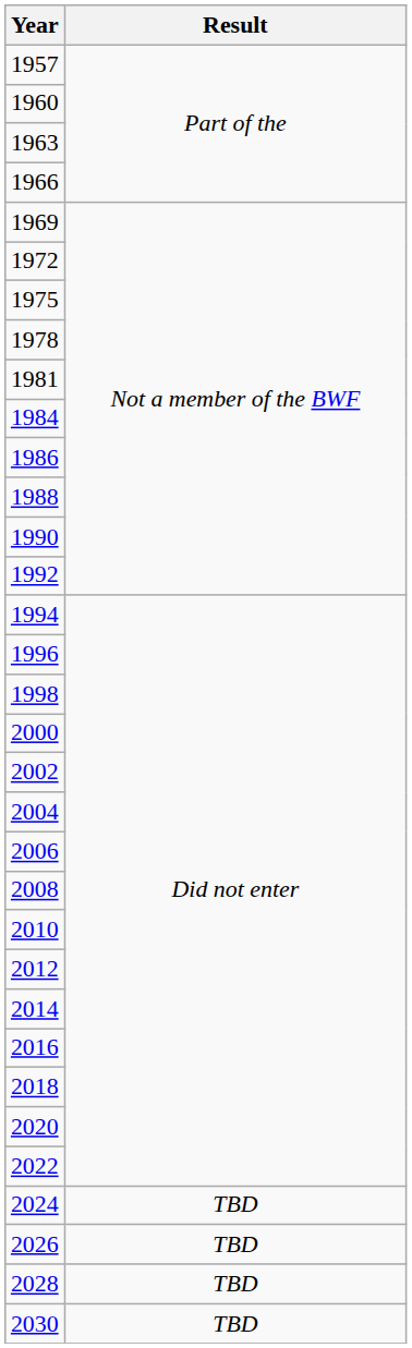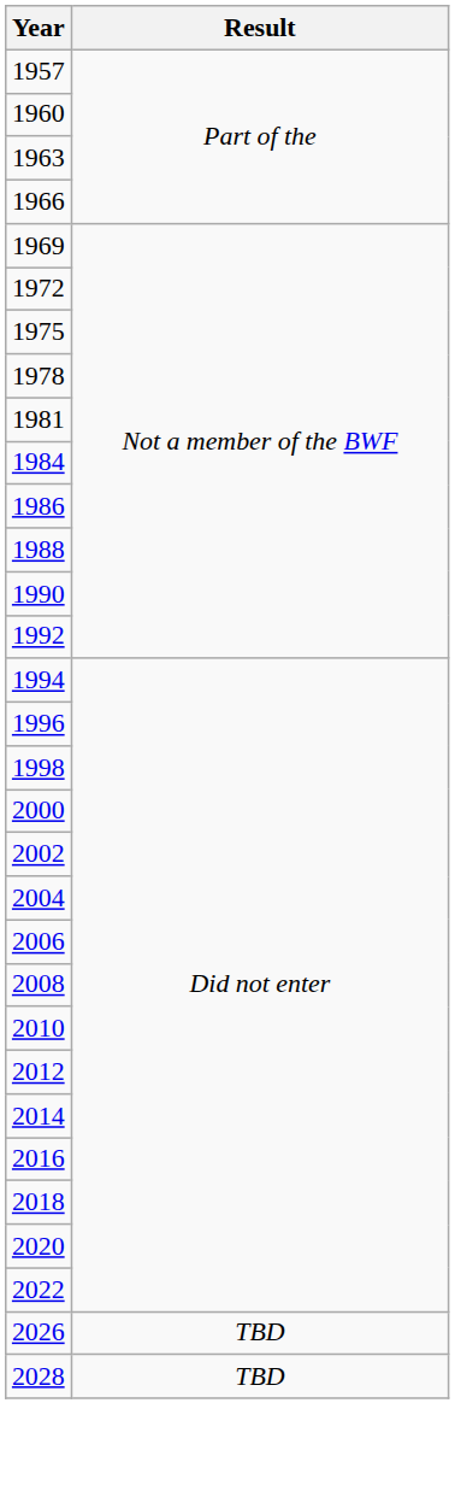- row: 2024 | TBD
- row: 2030 | TBD
